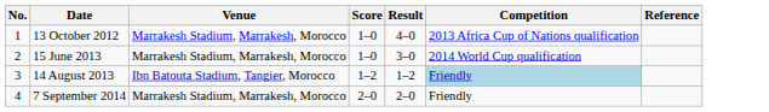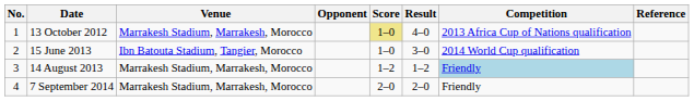+ column: Opponent
13 October 2012 | Score: no background -> khaki background
15 June 2013 | Venue: Marrakesh Stadium, Marrakesh, Morocco -> Ibn Batouta Stadium, Tangier, Morocco
14 August 2013 | Venue: Ibn Batouta Stadium, Tangier, Morocco -> Marrakesh Stadium, Marrakesh, Morocco
